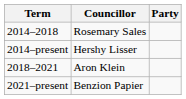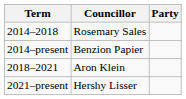2014–present | Councillor: Hershy Lisser -> Benzion Papier
2021–present | Councillor: Benzion Papier -> Hershy Lisser
